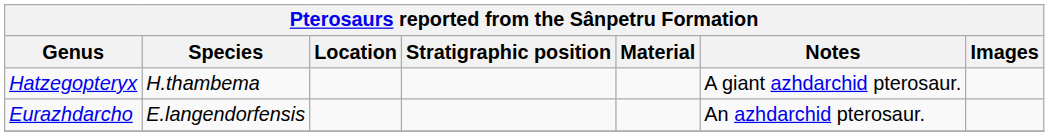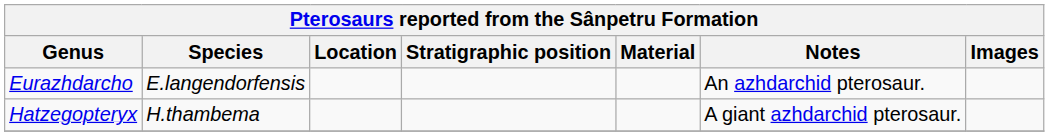rows swapped: Eurazhdarcho <-> Hatzegopteryx
